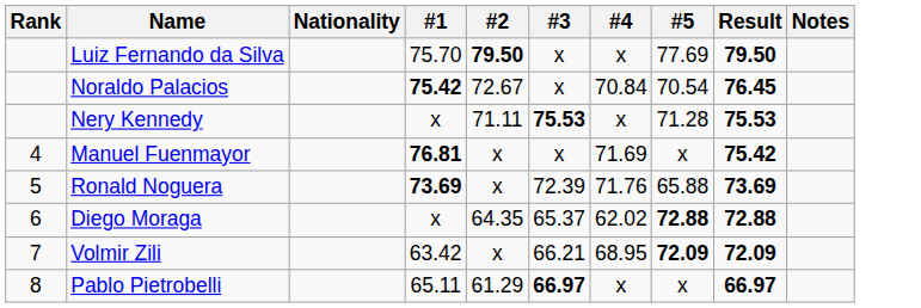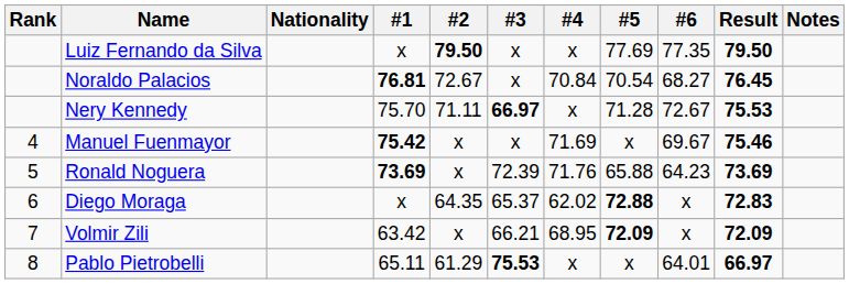+ column: #6 | 77.35 | 68.27 | 72.67 | 69.67 | 64.23 | x | x | 64.01
Luiz Fernando da Silva | #1: 75.70 -> x
Noraldo Palacios | #1: 75.42 -> 76.81
Nery Kennedy | #1: x -> 75.70
Nery Kennedy | #3: 75.53 -> 66.97
Manuel Fuenmayor | #1: 76.81 -> 75.42
Manuel Fuenmayor | Result: 75.42 -> 75.46
Diego Moraga | Result: 72.88 -> 72.83
Pablo Pietrobelli | #3: 66.97 -> 75.53
